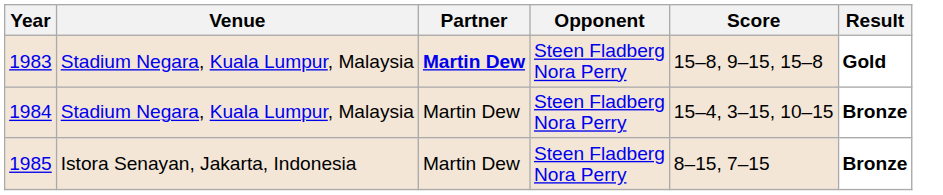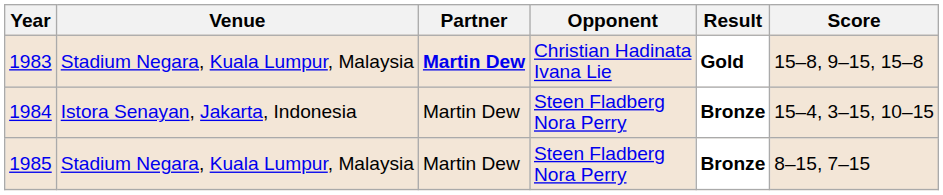columns swapped: Score <-> Result
1983 | Opponent: Steen Fladberg Nora Perry -> Christian Hadinata Ivana Lie
1984 | Venue: Stadium Negara, Kuala Lumpur, Malaysia -> Istora Senayan, Jakarta, Indonesia
1985 | Venue: Istora Senayan, Jakarta, Indonesia -> Stadium Negara, Kuala Lumpur, Malaysia
